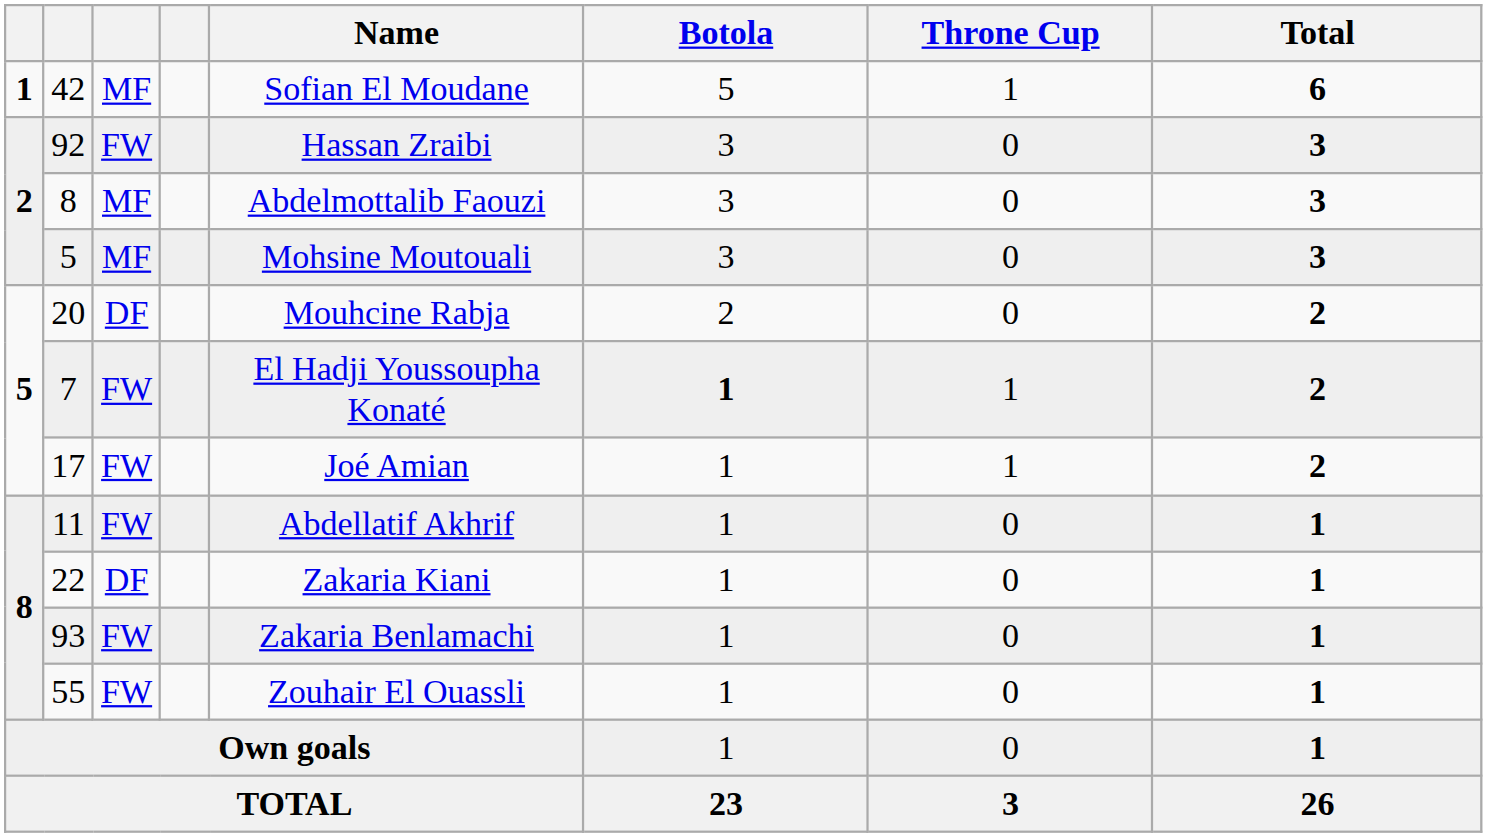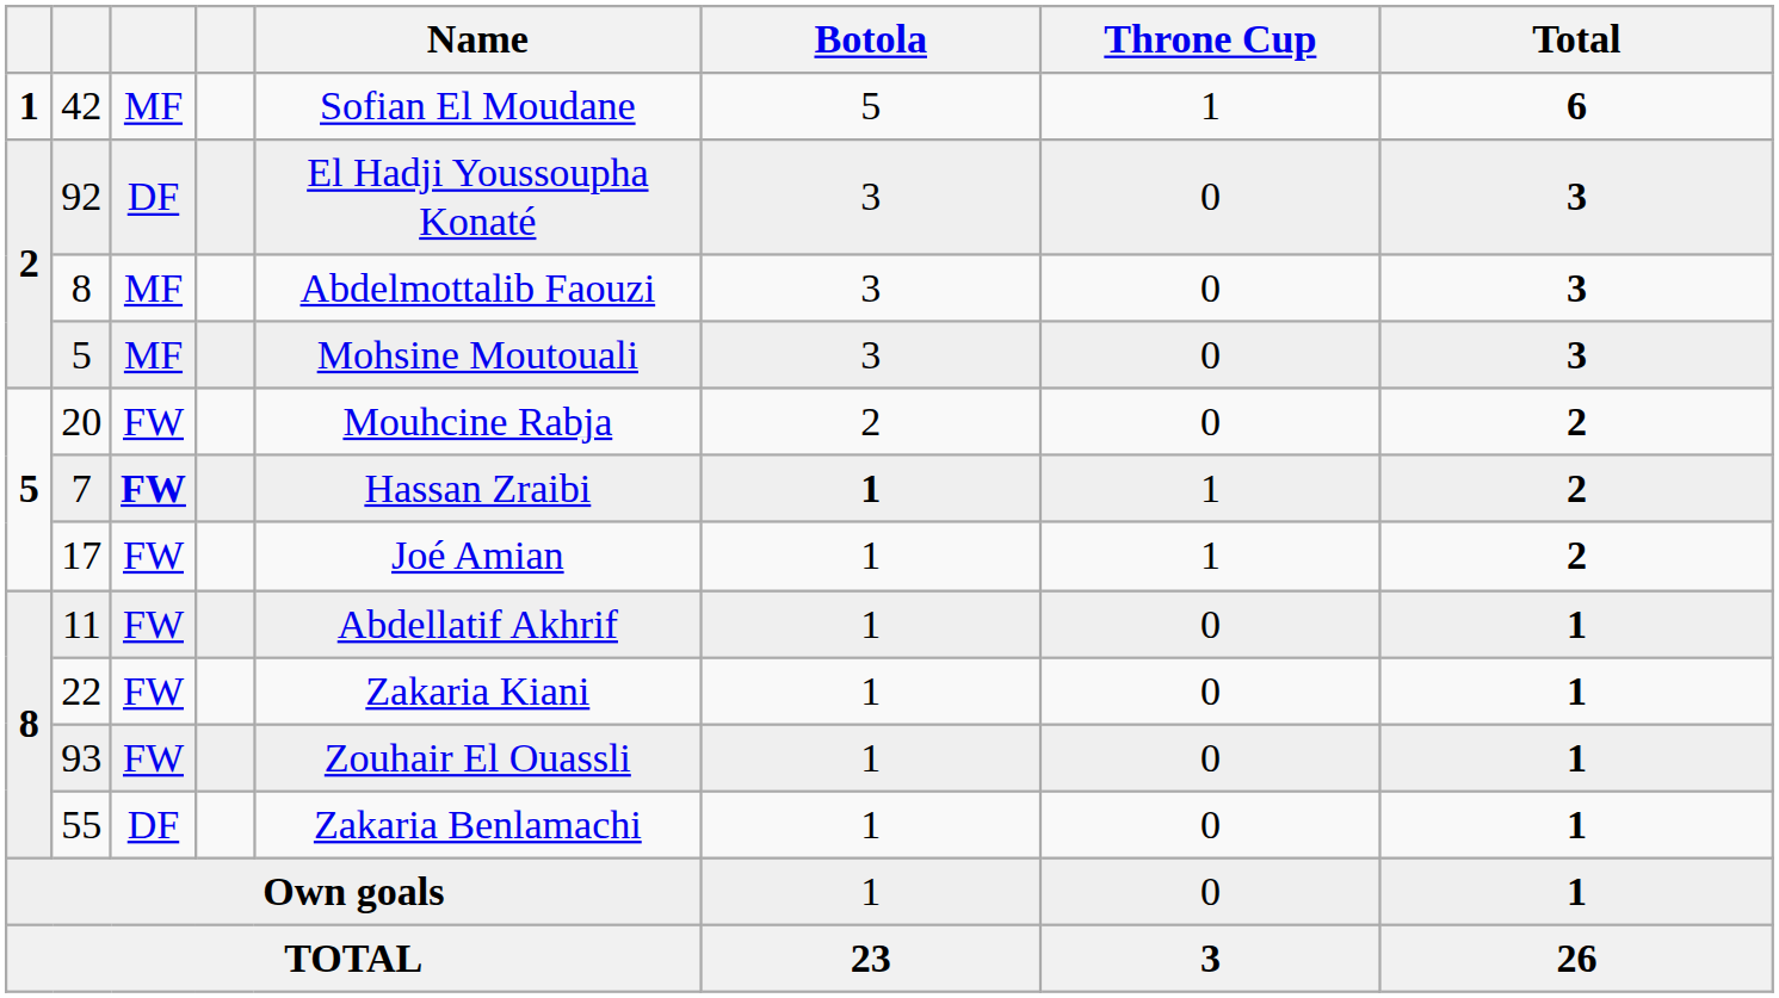92 | column 3: FW -> DF
92 | Name: Hassan Zraibi -> El Hadji Youssoupha Konaté
20 | column 3: DF -> FW
7 | column 3: normal -> bold
7 | Name: El Hadji Youssoupha Konaté -> Hassan Zraibi
22 | column 3: DF -> FW
93 | Name: Zakaria Benlamachi -> Zouhair El Ouassli
55 | column 3: FW -> DF
55 | Name: Zouhair El Ouassli -> Zakaria Benlamachi
